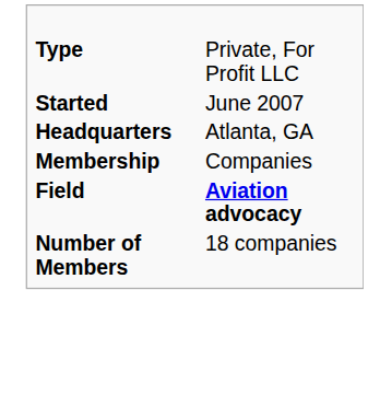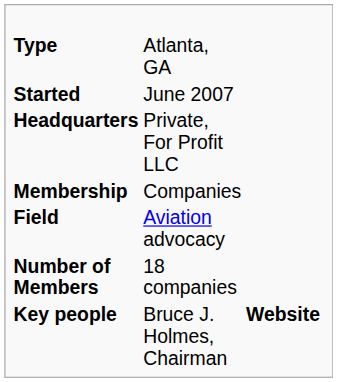Type | column 2: Private, For Profit LLC -> Atlanta, GA
Headquarters | column 2: Atlanta, GA -> Private, For Profit LLC
Field | column 2: bold -> normal
+ row: Key people | Bruce J. Holmes, Chairman | Website
